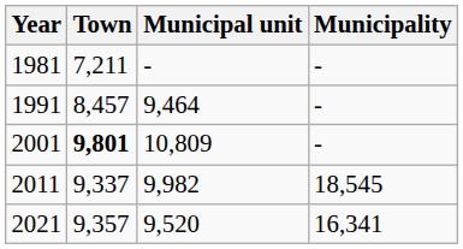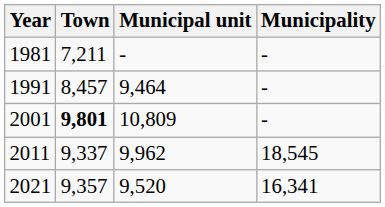2011 | Municipal unit: 9,982 -> 9,962
